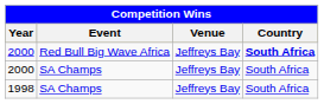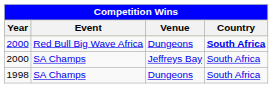2000 / Red Bull Big Wave Africa | Venue: Jeffreys Bay -> Dungeons
1998 | Venue: Jeffreys Bay -> Dungeons
